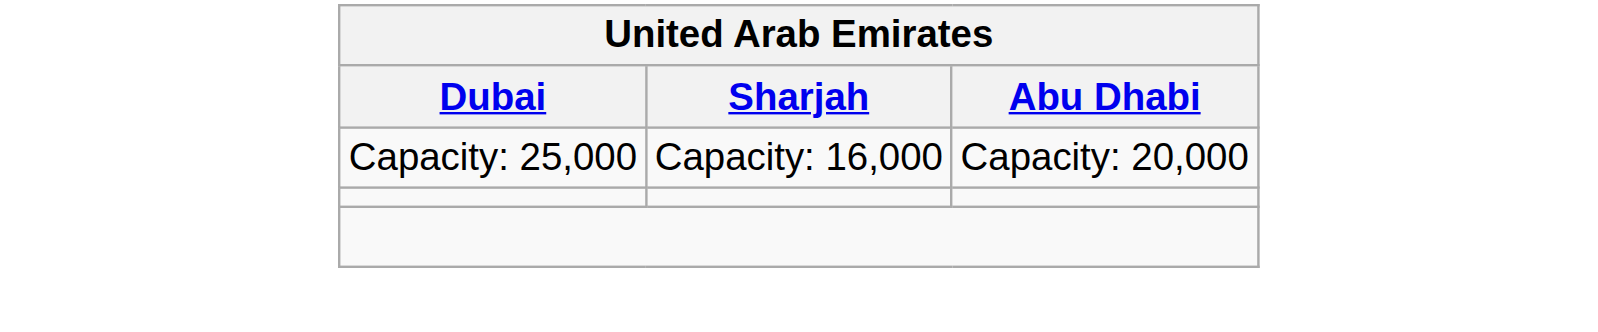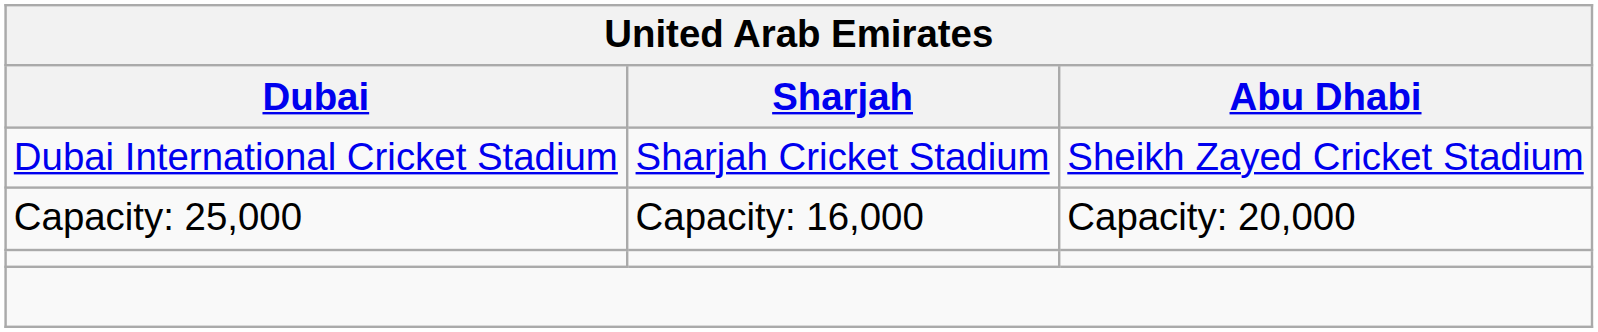+ row: Dubai International Cricket Stadium | Sharjah Cricket Stadium | Sheikh Zayed Cricket Stadium
